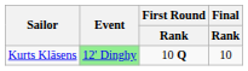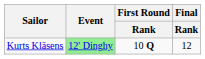Kurts Klāsens | Final / Rank: 10 -> 12
